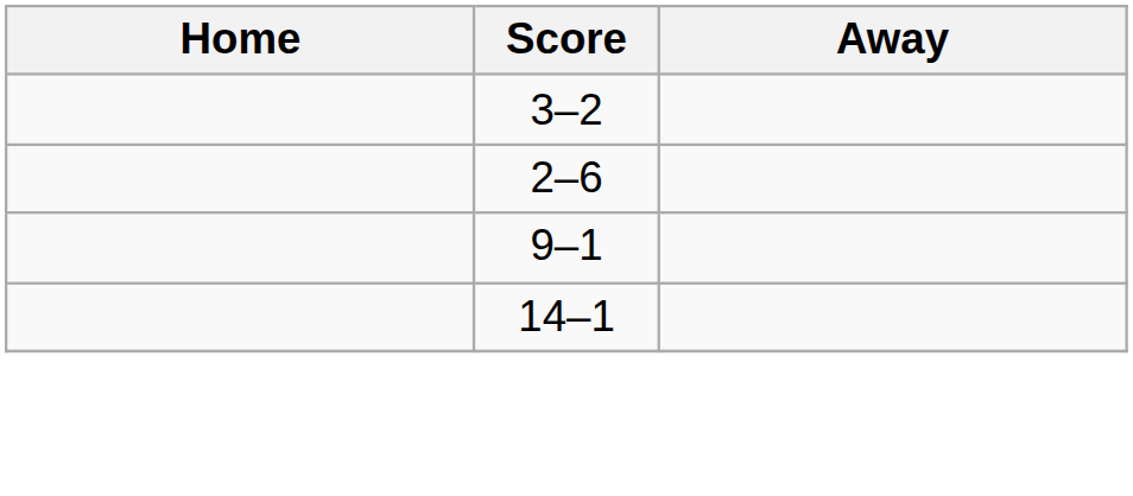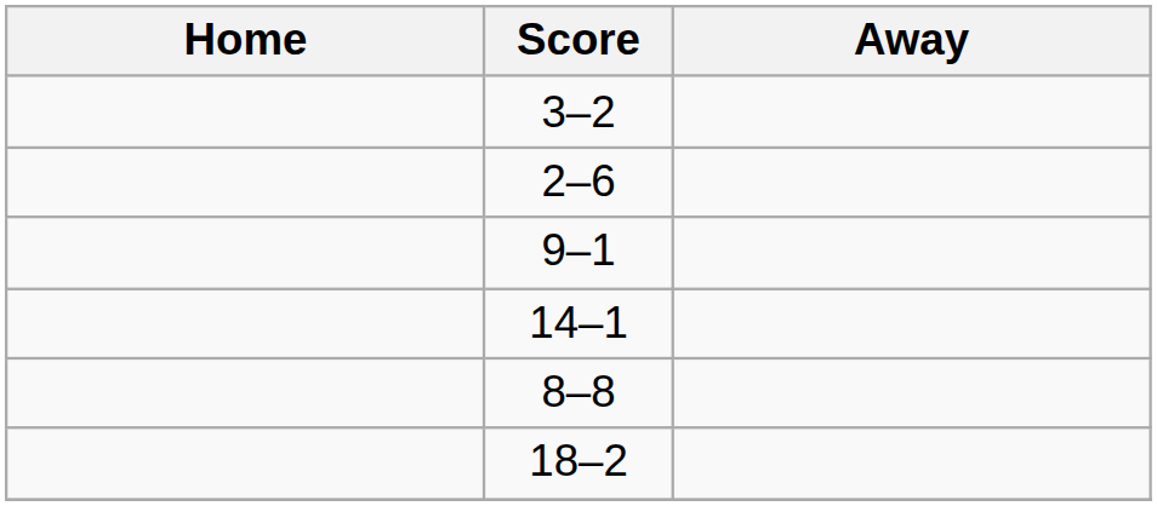+ row: 8–8
+ row: 18–2
